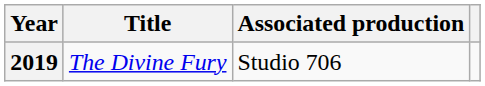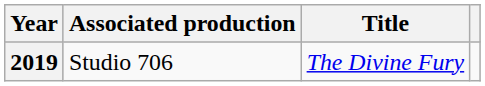columns swapped: Title <-> Associated production
